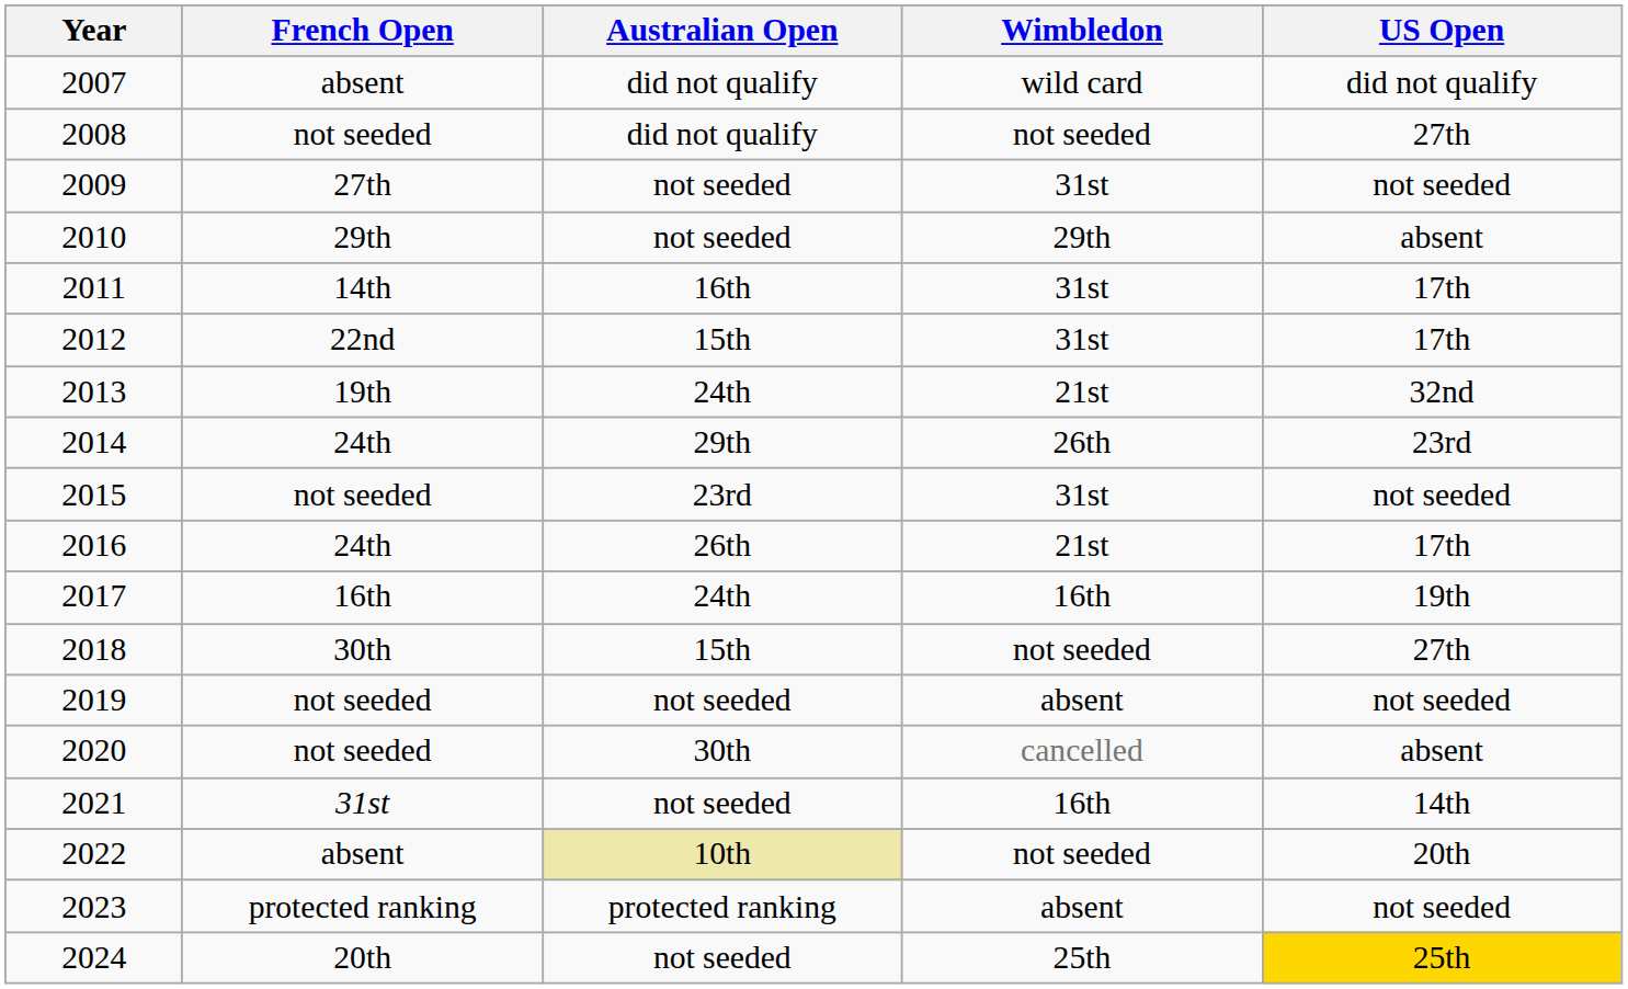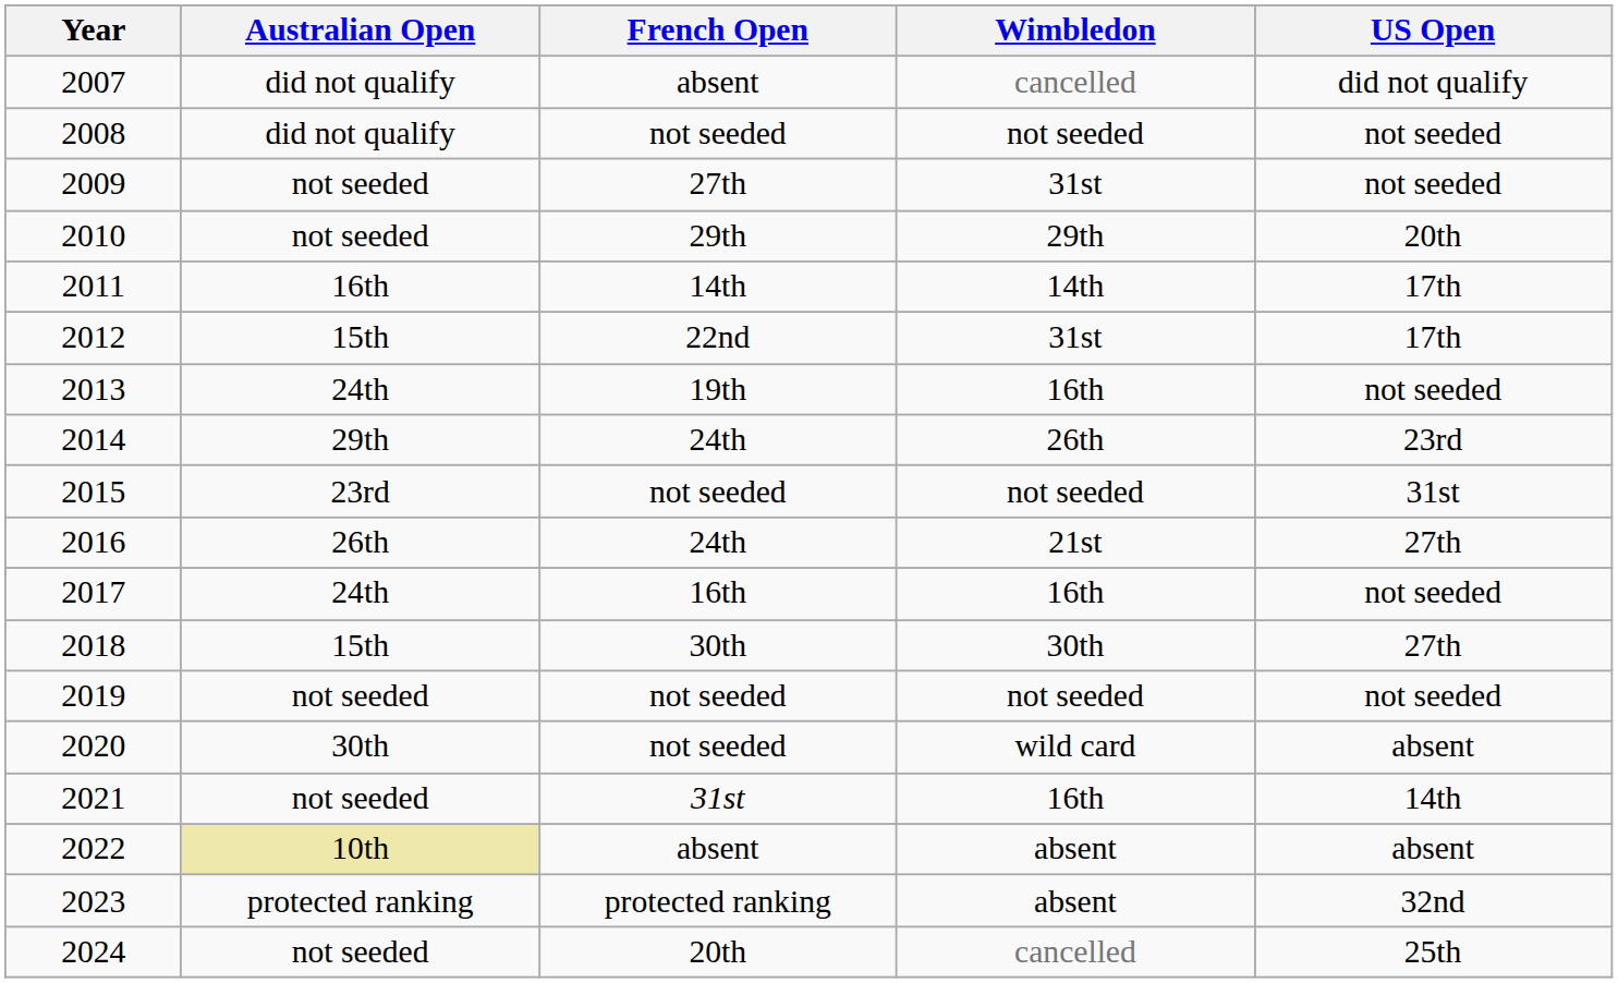columns swapped: Australian Open <-> French Open
2007 | Wimbledon: wild card -> cancelled
2008 | US Open: 27th -> not seeded
2010 | US Open: absent -> 20th
2011 | Wimbledon: 31st -> 14th
2013 | Wimbledon: 21st -> 16th
2013 | US Open: 32nd -> not seeded
2015 | Wimbledon: 31st -> not seeded
2015 | US Open: not seeded -> 31st
2016 | US Open: 17th -> 27th
2017 | US Open: 19th -> not seeded
2018 | Wimbledon: not seeded -> 30th
2019 | Wimbledon: absent -> not seeded
2020 | Wimbledon: cancelled -> wild card
2022 | Wimbledon: not seeded -> absent
2022 | US Open: 20th -> absent
2023 | US Open: not seeded -> 32nd
2024 | Wimbledon: 25th -> cancelled
2024 | US Open: gold background -> no background
